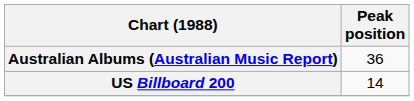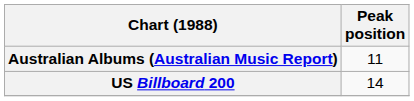Australian Albums (Australian Music Report) | Peak position: 36 -> 11
